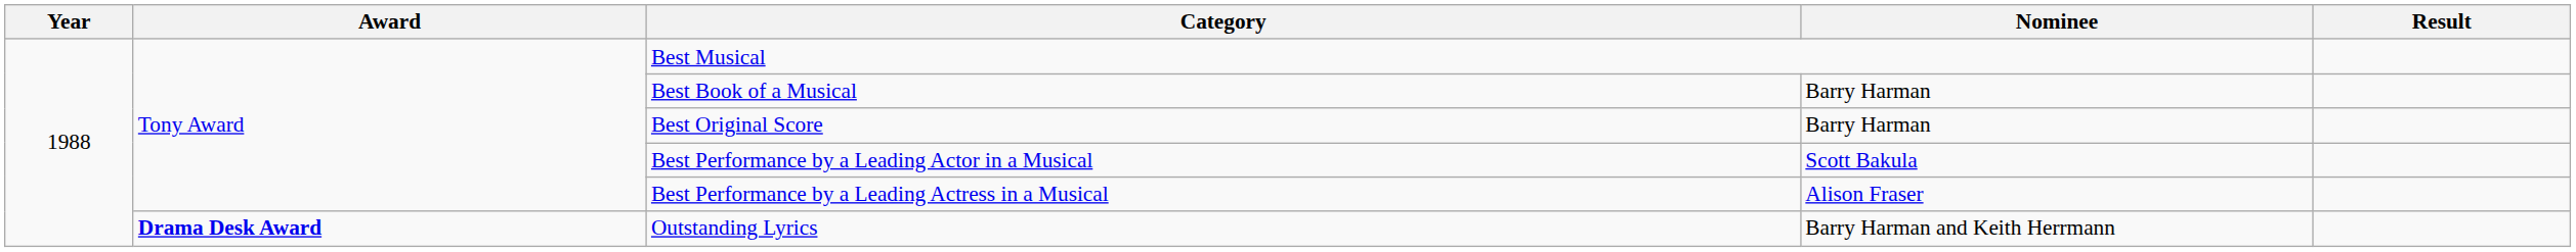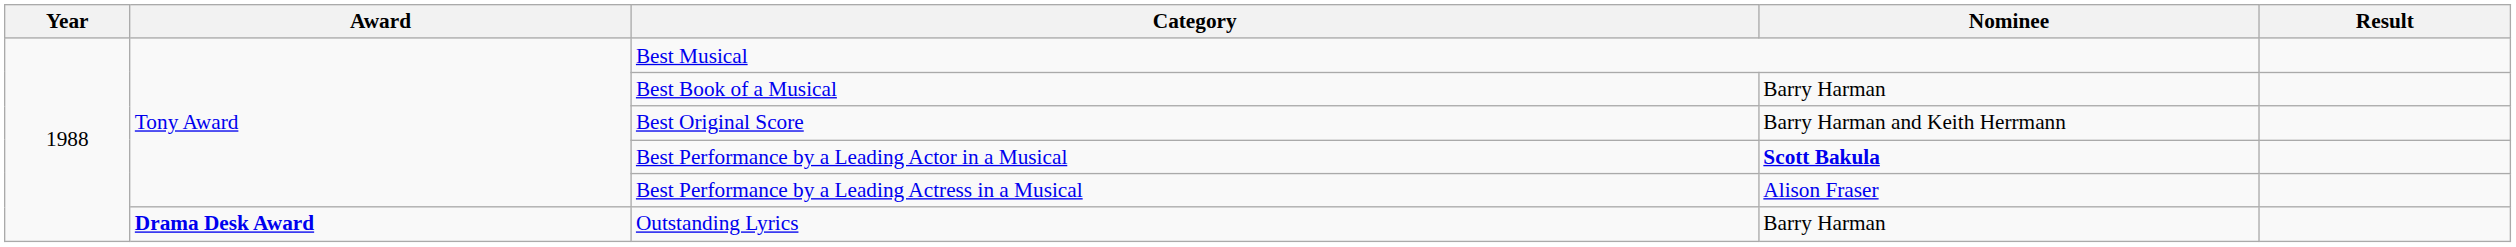Best Original Score | Nominee: Barry Harman -> Barry Harman and Keith Herrmann
Best Performance by a Leading Actor in a Musical | Nominee: normal -> bold
Outstanding Lyrics | Nominee: Barry Harman and Keith Herrmann -> Barry Harman
